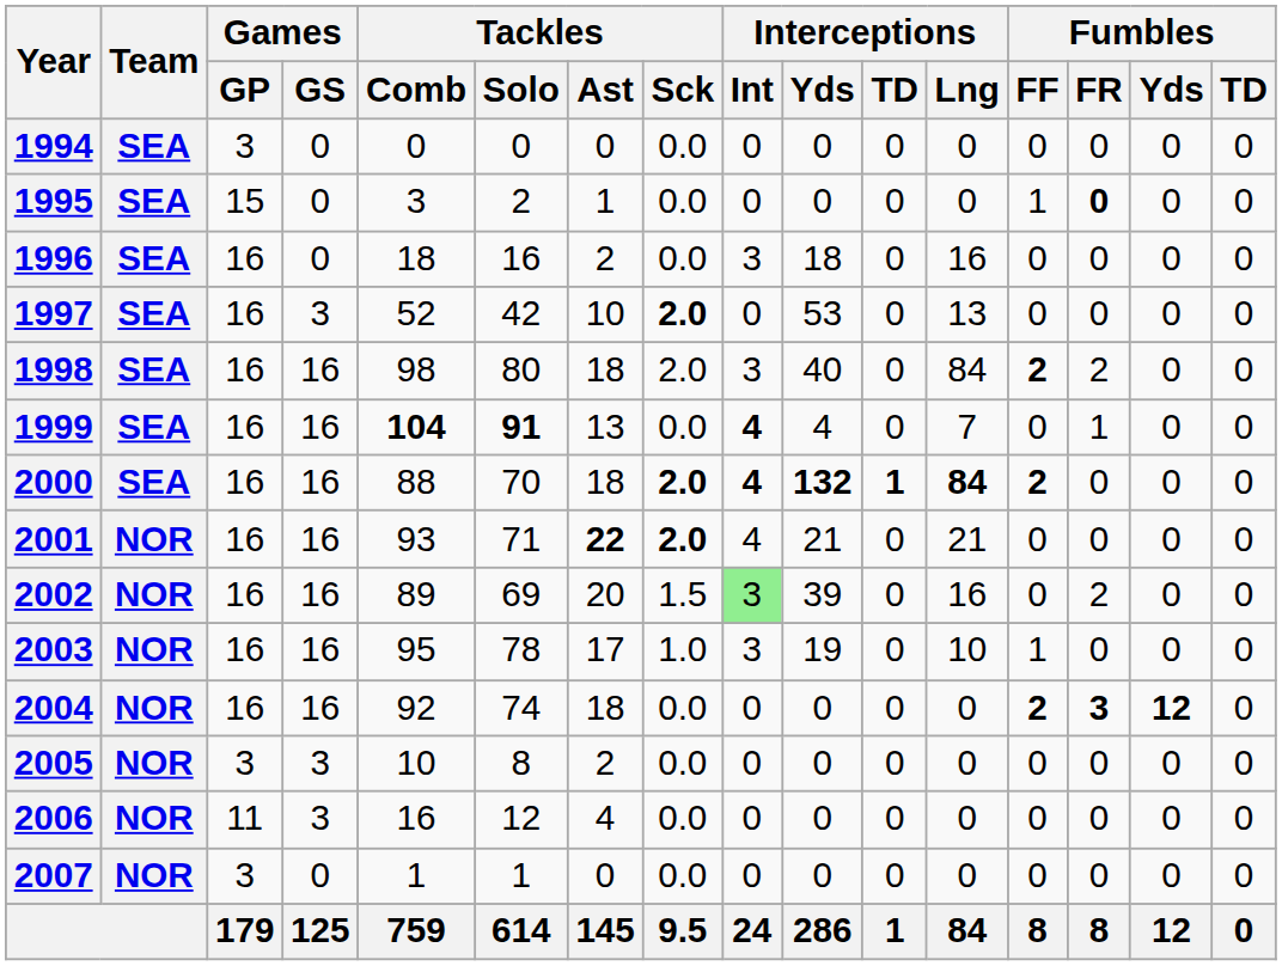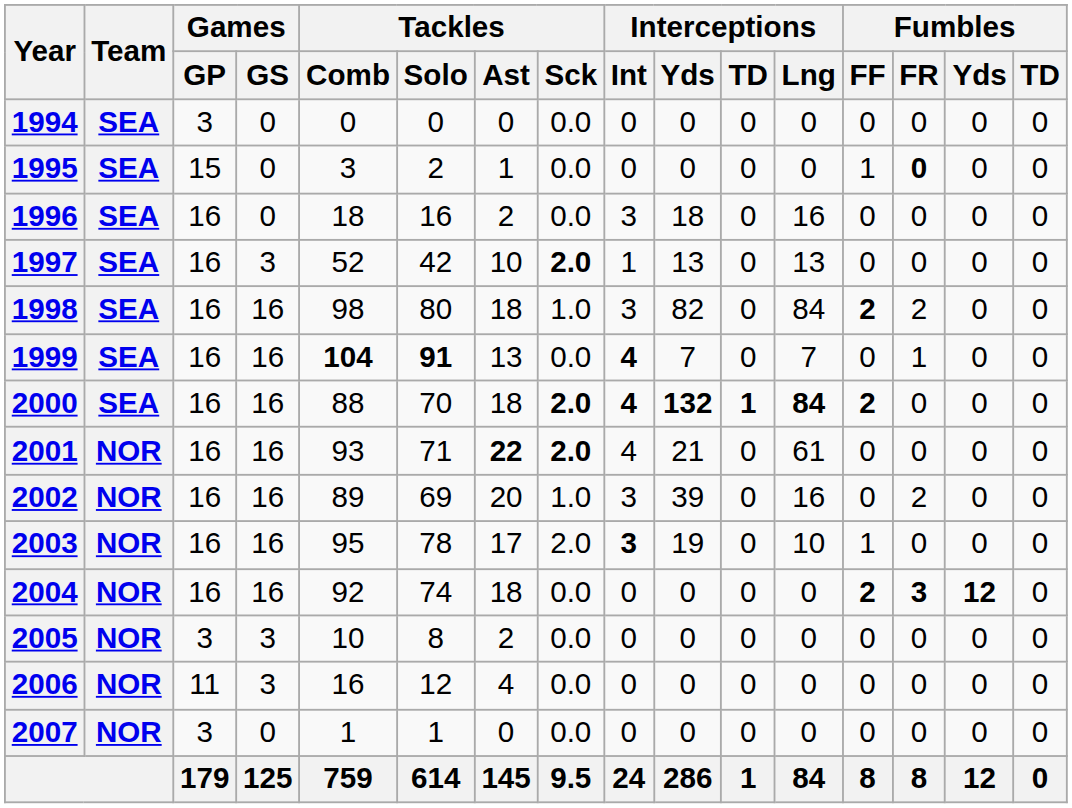1997 | Interceptions / Int: 0 -> 1
1997 | Interceptions / Yds: 53 -> 13
1998 | Tackles / Sck: 2.0 -> 1.0
1998 | Interceptions / Yds: 40 -> 82
1999 | Interceptions / Yds: 4 -> 7
2001 | Interceptions / Lng: 21 -> 61
2002 | Tackles / Sck: 1.5 -> 1.0
2002 | Interceptions / Int: lightgreen background -> no background
2003 | Tackles / Sck: 1.0 -> 2.0
2003 | Interceptions / Int: normal -> bold
